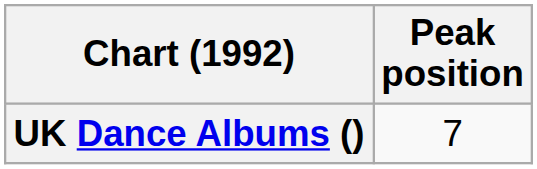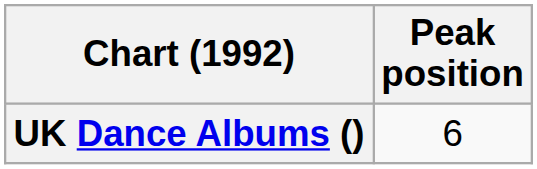UK Dance Albums () | Peak position: 7 -> 6
